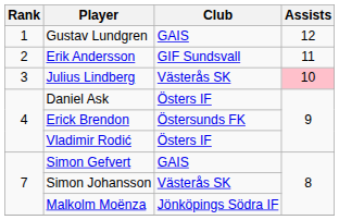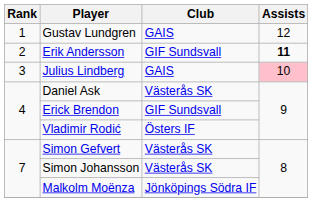Erik Andersson | Assists: normal -> bold
Julius Lindberg | Club: Västerås SK -> GAIS
Daniel Ask | Club: Östers IF -> Västerås SK
Erick Brendon | Club: Östersunds FK -> GIF Sundsvall
Simon Gefvert | Club: GAIS -> Västerås SK
